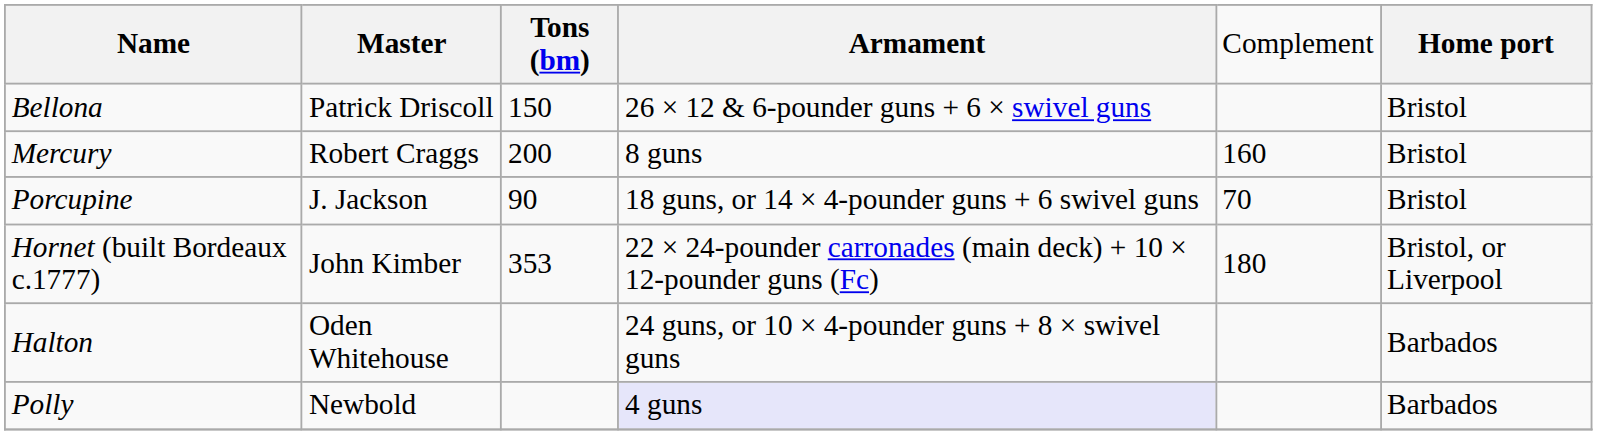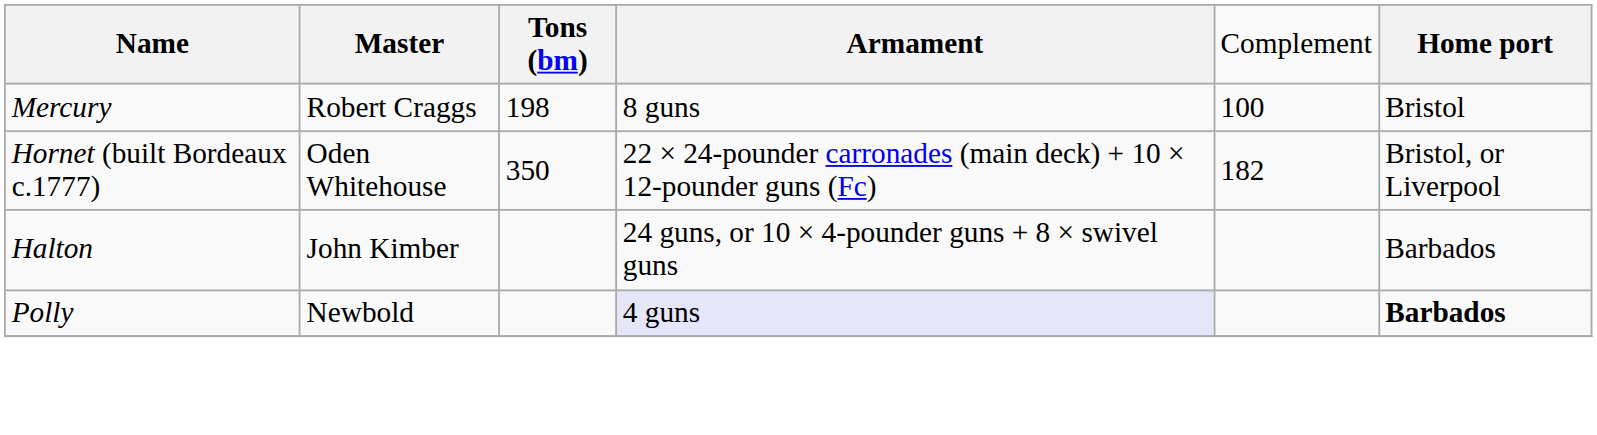- row: Bellona | Patrick Driscoll | 150 | 26 × 12 & 6-pounder guns + 6 × swivel guns | Bristol
Mercury | column 3: 200 -> 198
Mercury | column 5: 160 -> 100
- row: Porcupine | J. Jackson | 90 | 18 guns, or 14 × 4-pounder guns + 6 swivel guns | 70 | Bristol
Hornet (built Bordeaux c.1777) | column 2: John Kimber -> Oden Whitehouse
Hornet (built Bordeaux c.1777) | column 3: 353 -> 350
Hornet (built Bordeaux c.1777) | column 5: 180 -> 182
Halton | column 2: Oden Whitehouse -> John Kimber
Polly | column 6: normal -> bold
